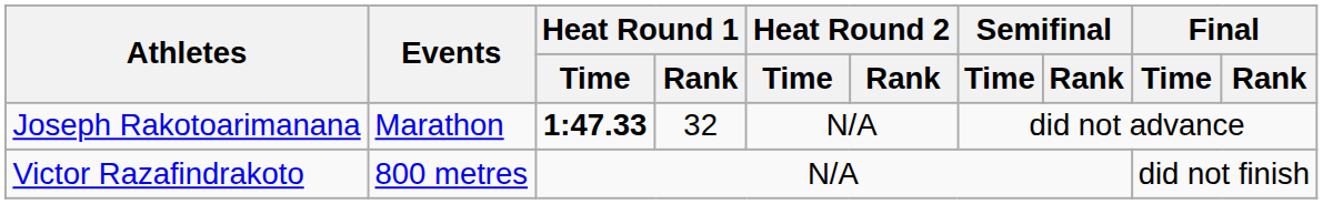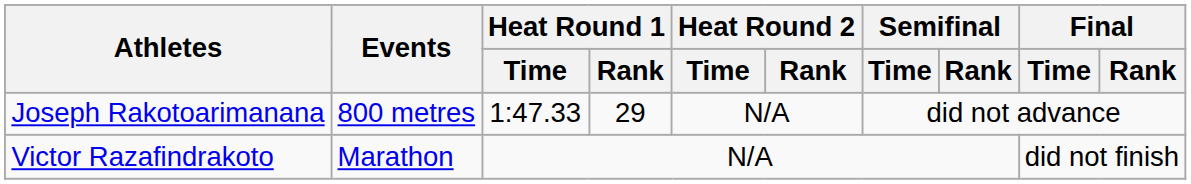Joseph Rakotoarimanana | Events: Marathon -> 800 metres
Joseph Rakotoarimanana | Heat Round 1 / Time: bold -> normal
Joseph Rakotoarimanana | Heat Round 1 / Rank: 32 -> 29
Victor Razafindrakoto | Events: 800 metres -> Marathon
